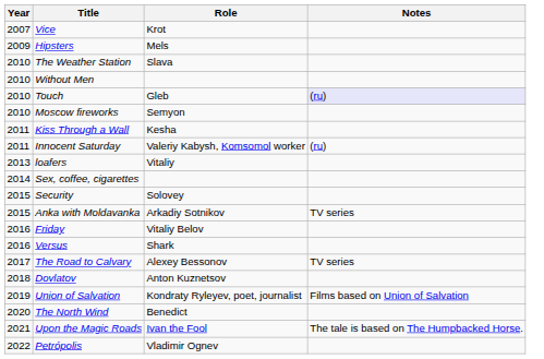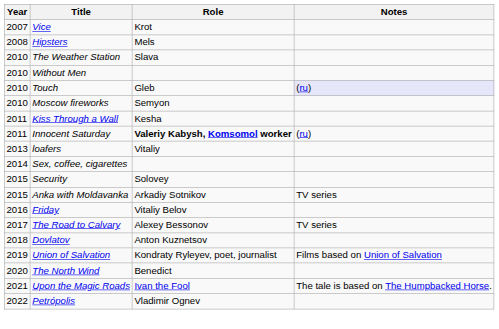Hipsters | Year: 2009 -> 2008
Innocent Saturday | Role: normal -> bold
- row: 2016 | Versus | Shark
